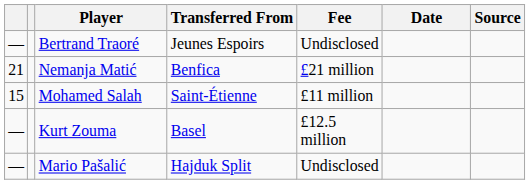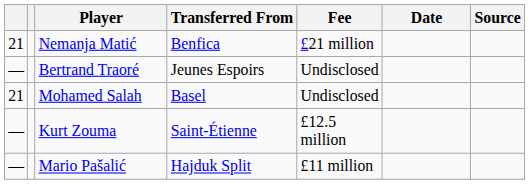rows swapped: Bertrand Traoré <-> Nemanja Matić
Mohamed Salah | column 1: 15 -> 21
Mohamed Salah | Transferred From: Saint-Étienne -> Basel
Mohamed Salah | Fee: £11 million -> Undisclosed
Kurt Zouma | Transferred From: Basel -> Saint-Étienne
Mario Pašalić | Fee: Undisclosed -> £11 million
